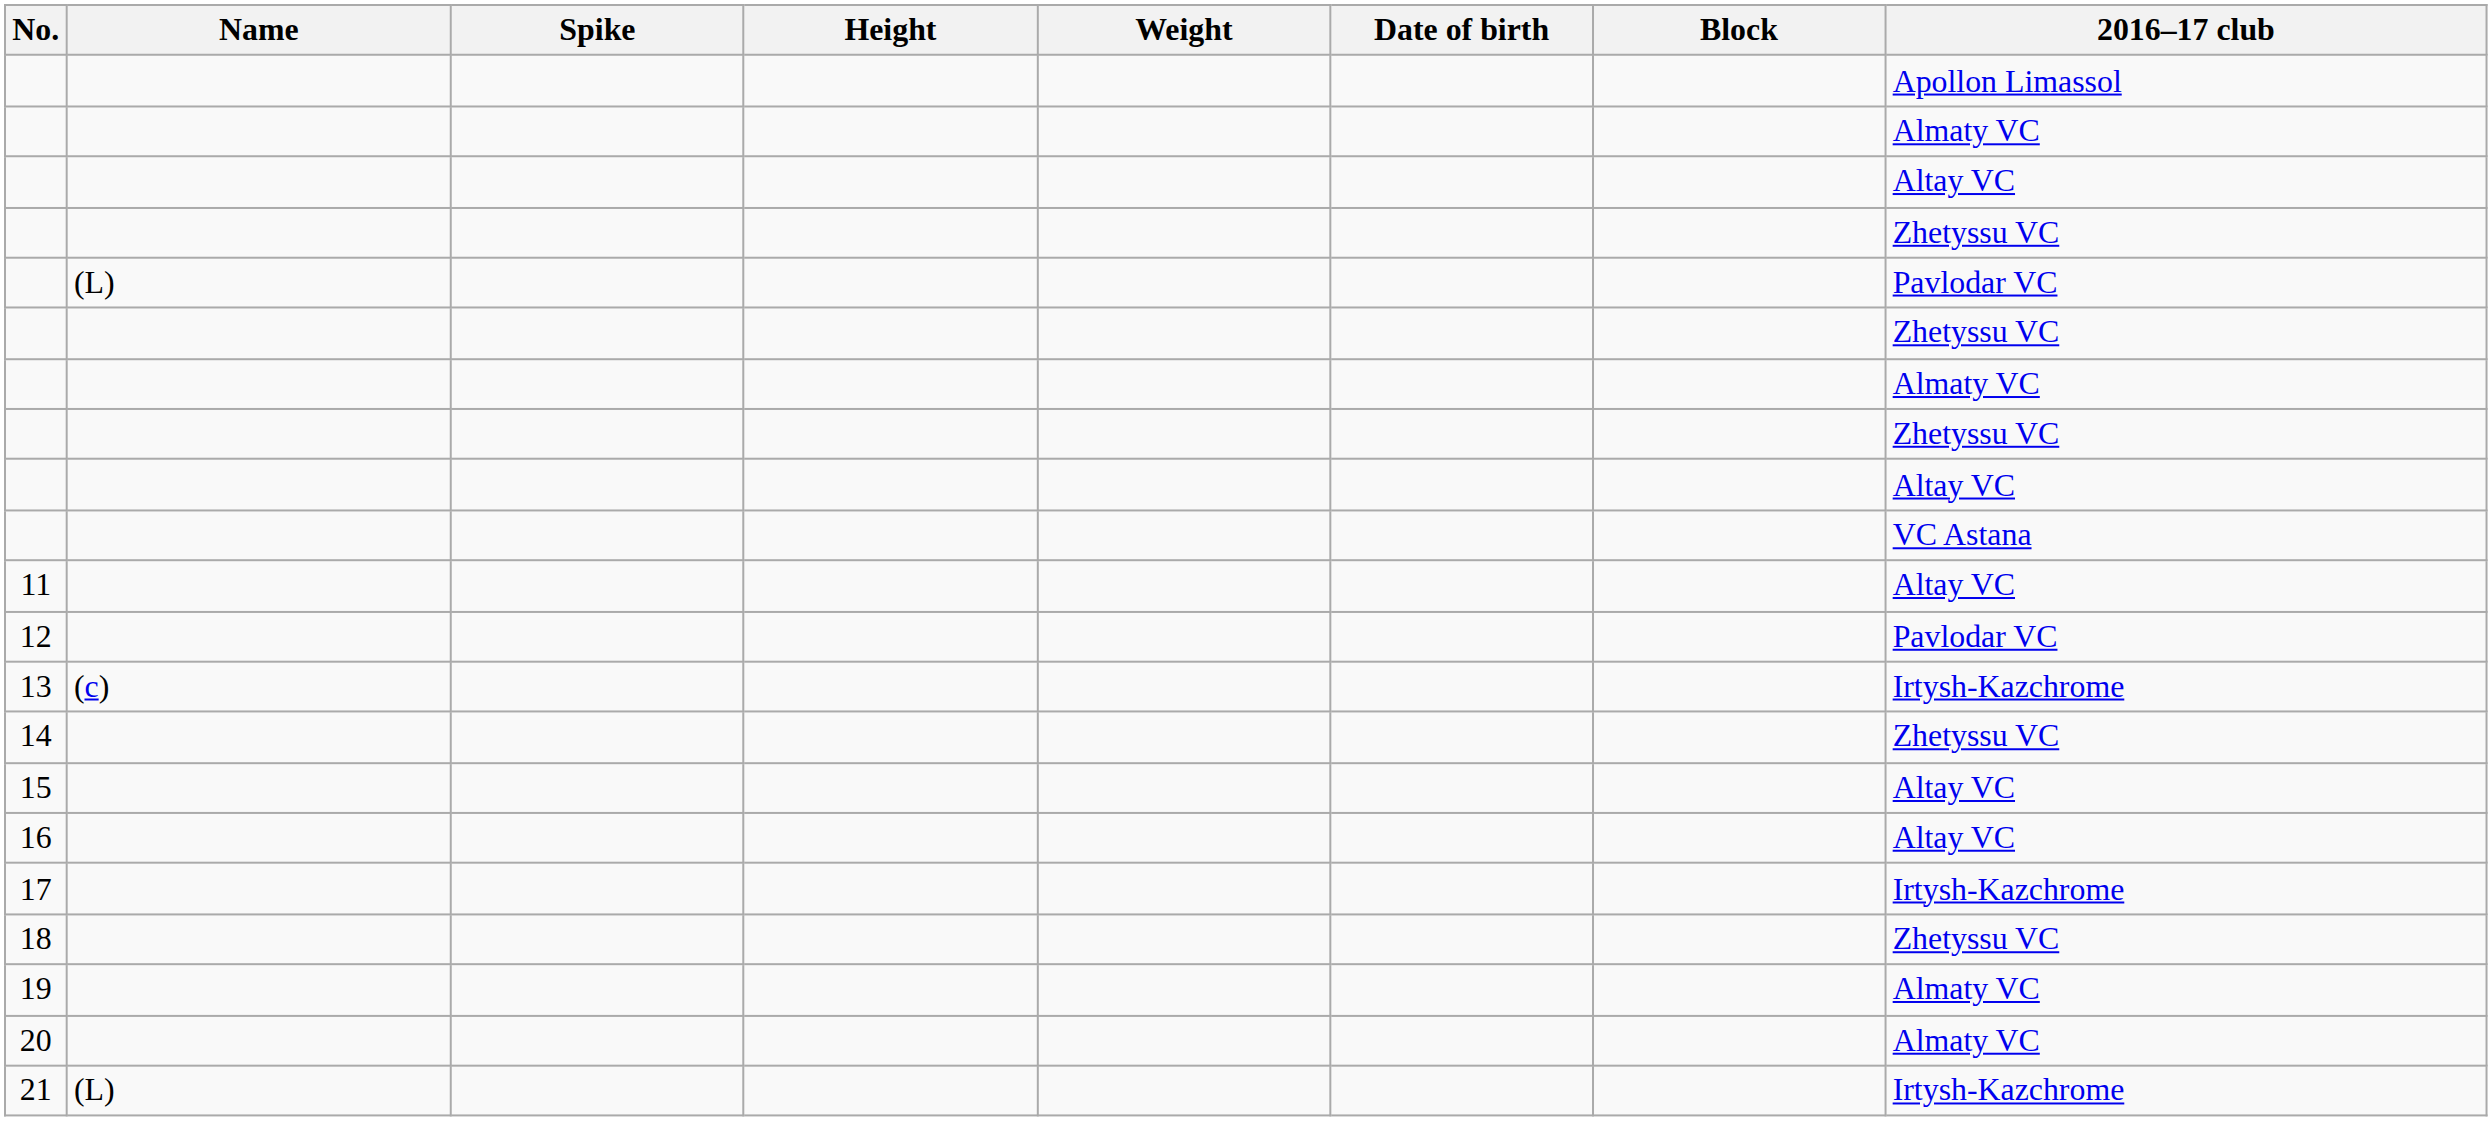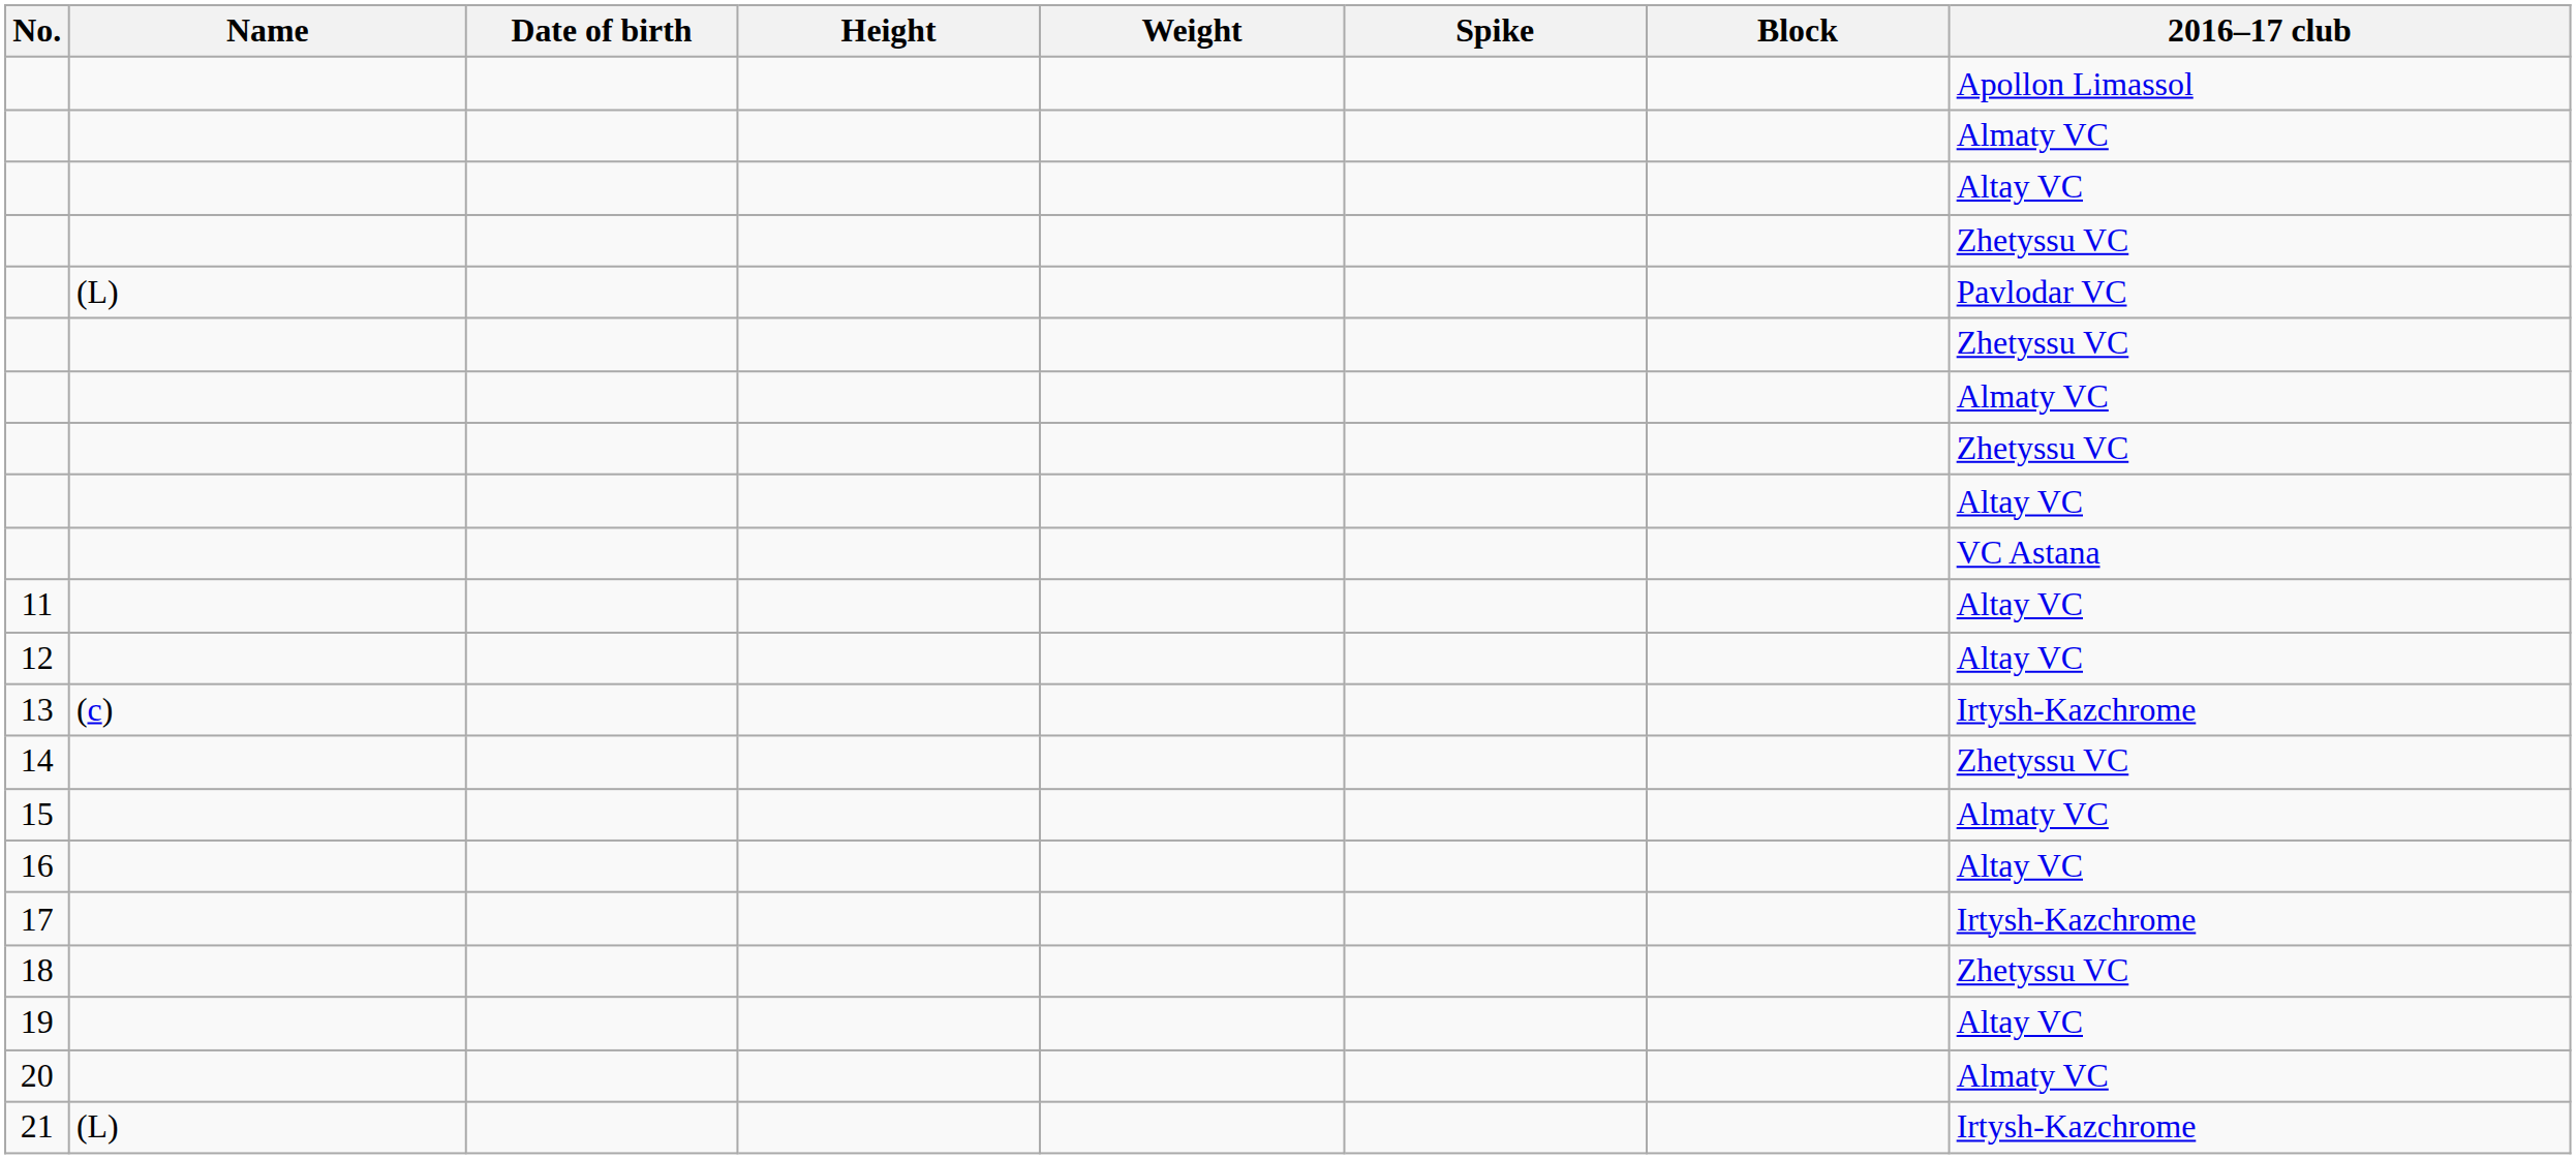columns swapped: Date of birth <-> Spike
12 | 2016–17 club: Pavlodar VC -> Altay VC
15 | 2016–17 club: Altay VC -> Almaty VC
19 | 2016–17 club: Almaty VC -> Altay VC
